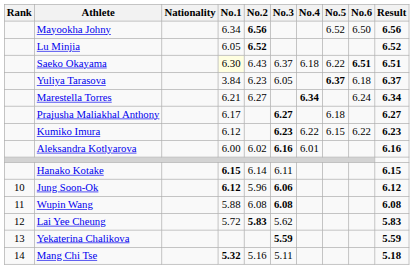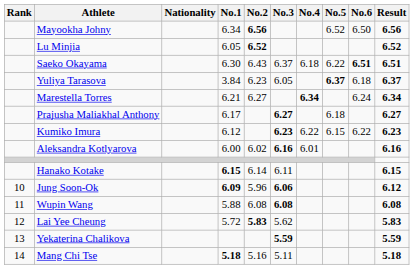Saeko Okayama | No.1: lightyellow background -> no background
Jung Soon-Ok | No.1: 6.12 -> 6.09
Mang Chi Tse | No.1: 5.32 -> 5.18
